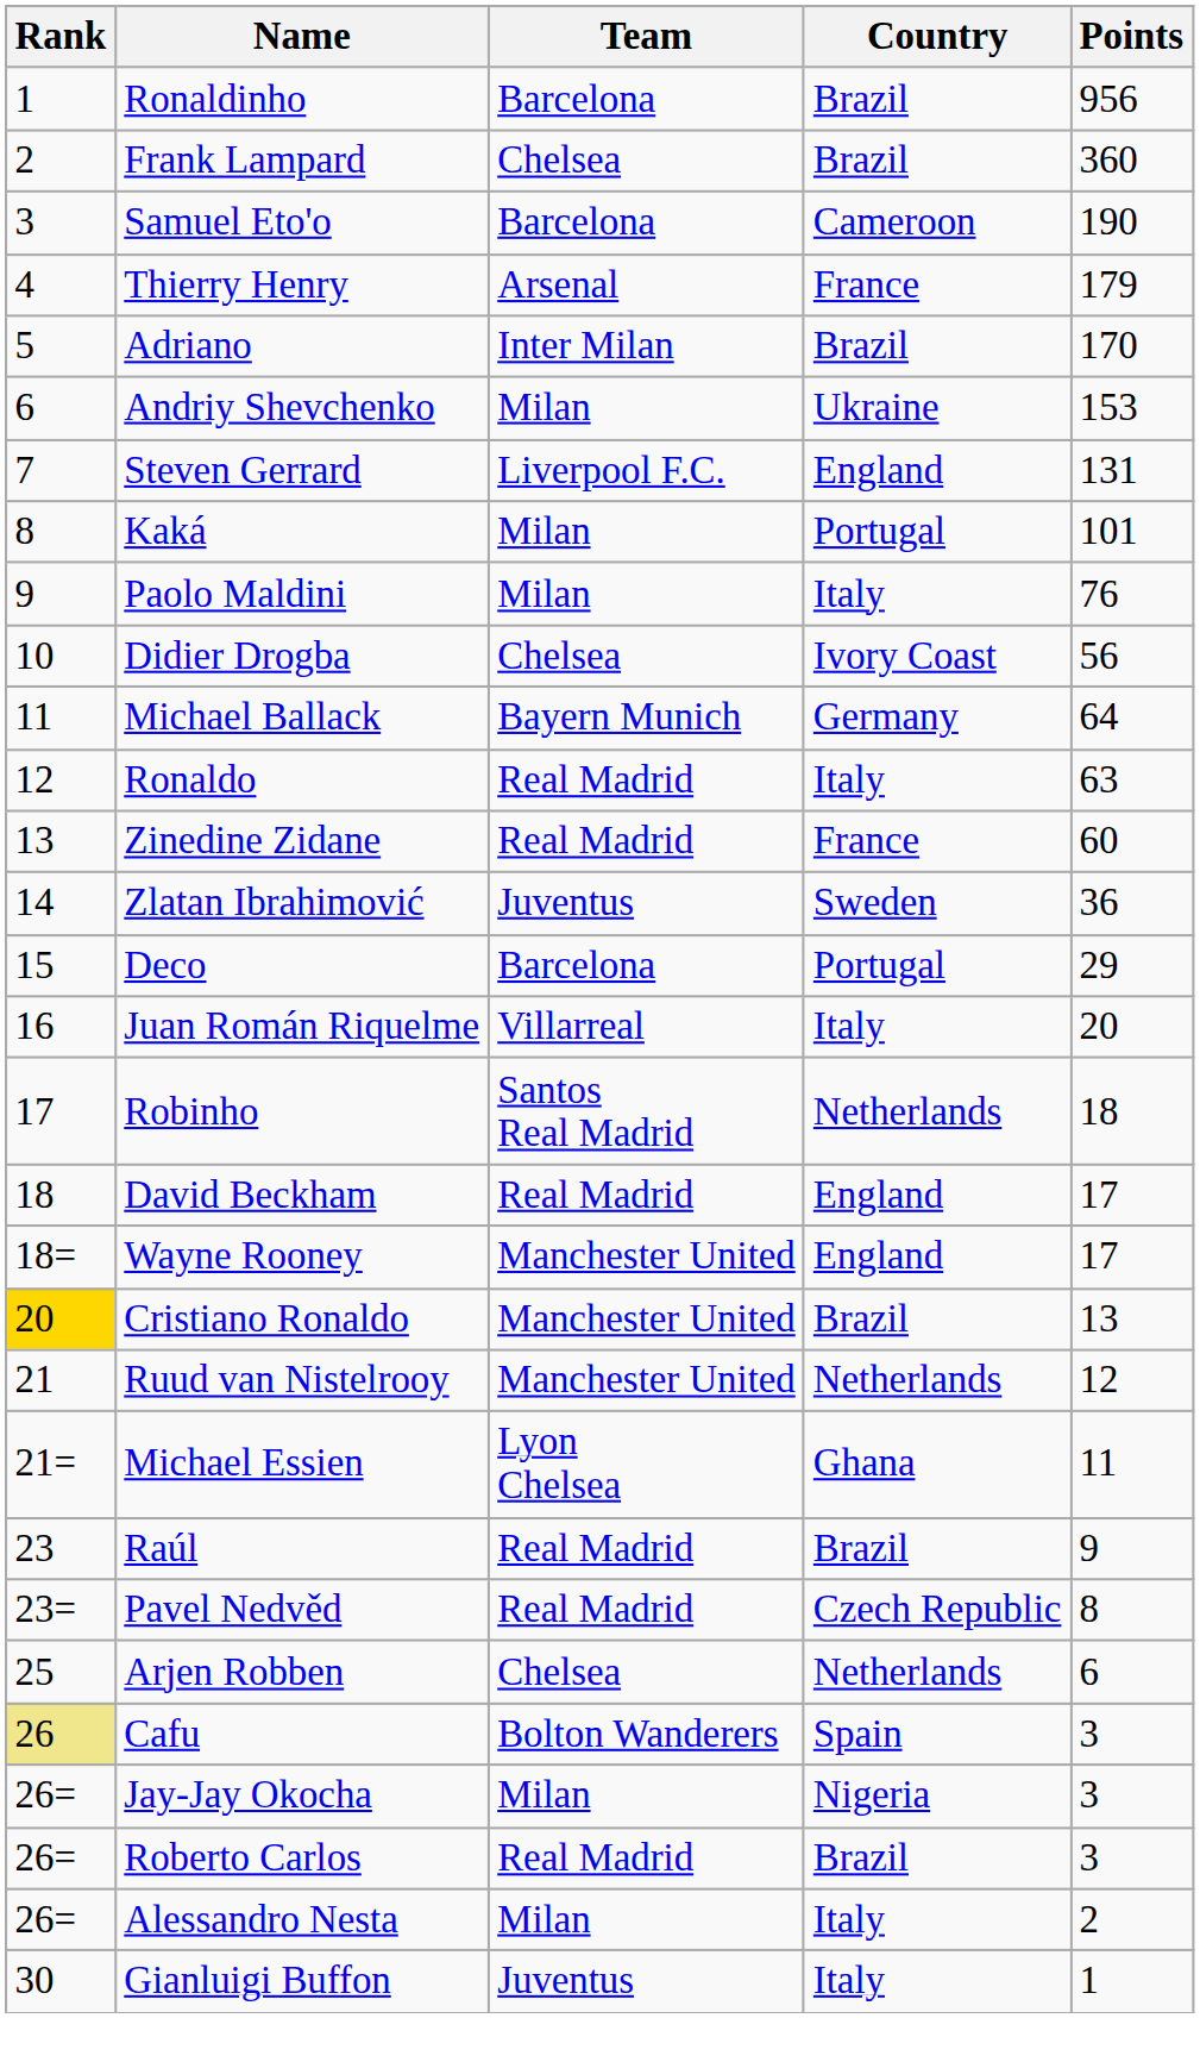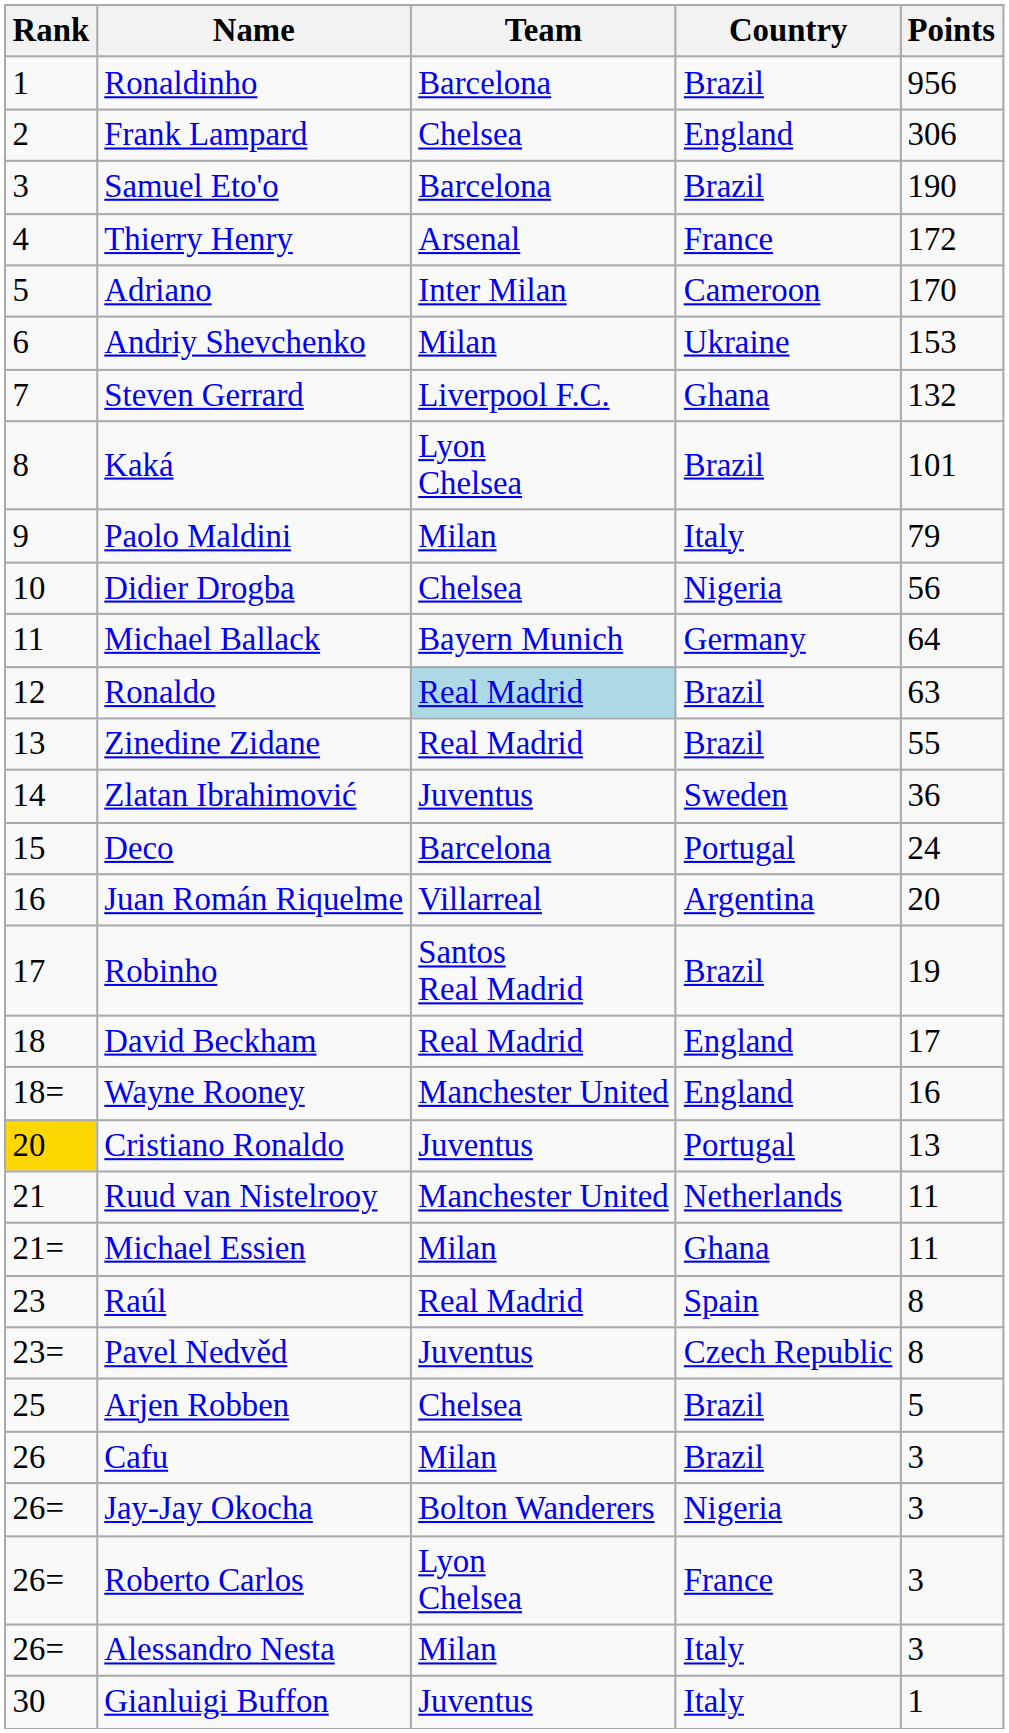Frank Lampard | Country: Brazil -> England
Frank Lampard | Points: 360 -> 306
Samuel Eto'o | Country: Cameroon -> Brazil
Thierry Henry | Points: 179 -> 172
Adriano | Country: Brazil -> Cameroon
Steven Gerrard | Country: England -> Ghana
Steven Gerrard | Points: 131 -> 132
Kaká | Team: Milan -> Lyon Chelsea
Kaká | Country: Portugal -> Brazil
Paolo Maldini | Points: 76 -> 79
Didier Drogba | Country: Ivory Coast -> Nigeria
Ronaldo | Team: no background -> lightblue background
Ronaldo | Country: Italy -> Brazil
Zinedine Zidane | Country: France -> Brazil
Zinedine Zidane | Points: 60 -> 55
Deco | Points: 29 -> 24
Juan Román Riquelme | Country: Italy -> Argentina
Robinho | Country: Netherlands -> Brazil
Robinho | Points: 18 -> 19
Wayne Rooney | Points: 17 -> 16
Cristiano Ronaldo | Team: Manchester United -> Juventus
Cristiano Ronaldo | Country: Brazil -> Portugal
Ruud van Nistelrooy | Points: 12 -> 11
Michael Essien | Team: Lyon Chelsea -> Milan
Raúl | Country: Brazil -> Spain
Raúl | Points: 9 -> 8
Pavel Nedvěd | Team: Real Madrid -> Juventus
Arjen Robben | Country: Netherlands -> Brazil
Arjen Robben | Points: 6 -> 5
Cafu | Rank: khaki background -> no background
Cafu | Team: Bolton Wanderers -> Milan
Cafu | Country: Spain -> Brazil
Jay-Jay Okocha | Team: Milan -> Bolton Wanderers
Roberto Carlos | Team: Real Madrid -> Lyon Chelsea
Roberto Carlos | Country: Brazil -> France
Alessandro Nesta | Points: 2 -> 3
